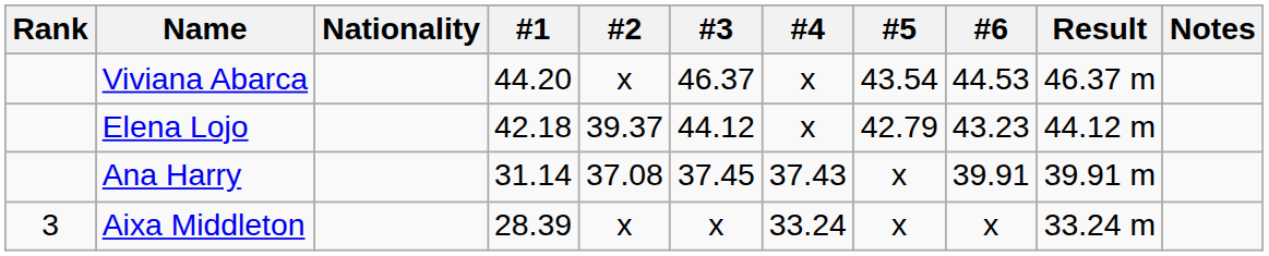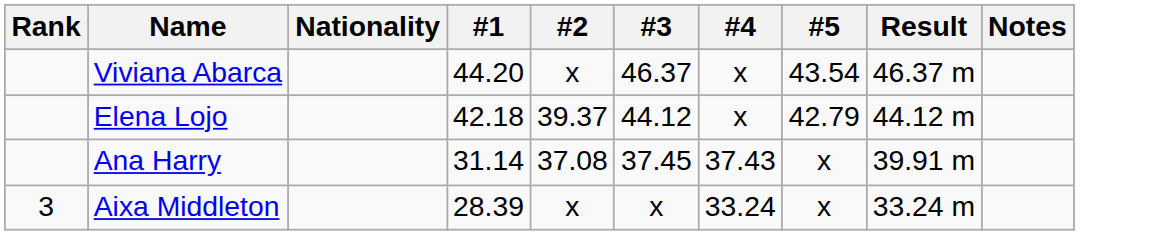- column: #6 | 44.53 | 43.23 | 39.91 | x
